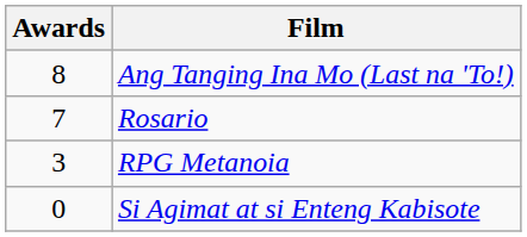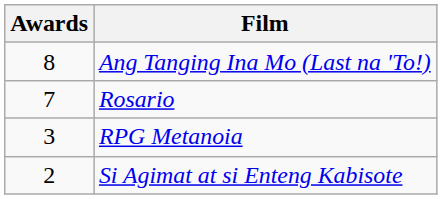Si Agimat at si Enteng Kabisote | Awards: 0 -> 2
